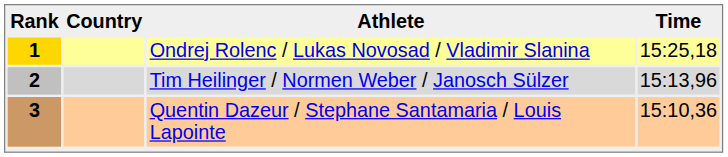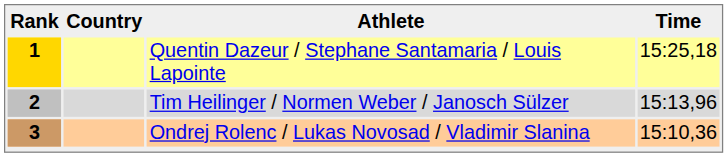1 | Athlete: Ondrej Rolenc / Lukas Novosad / Vladimir Slanina -> Quentin Dazeur / Stephane Santamaria / Louis Lapointe
3 | Athlete: Quentin Dazeur / Stephane Santamaria / Louis Lapointe -> Ondrej Rolenc / Lukas Novosad / Vladimir Slanina
